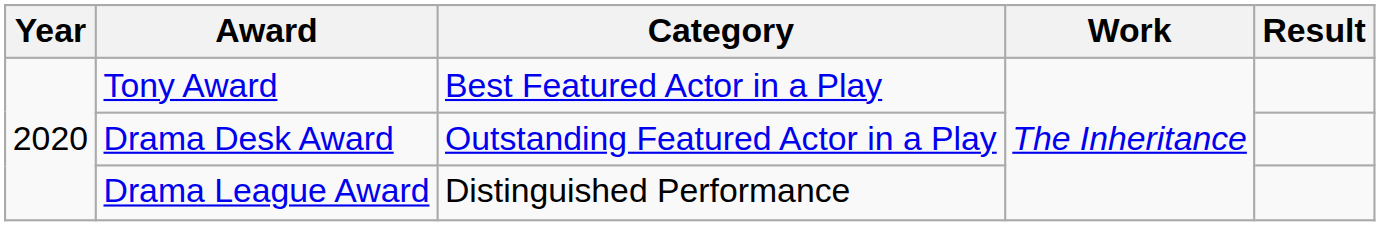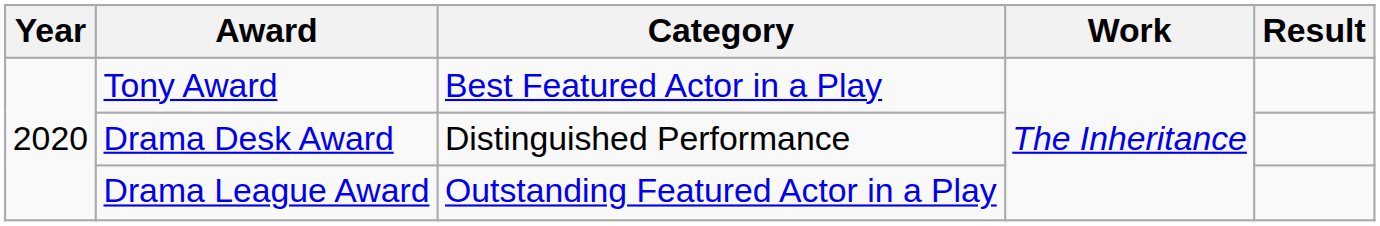Drama Desk Award | Category: Outstanding Featured Actor in a Play -> Distinguished Performance
Drama League Award | Category: Distinguished Performance -> Outstanding Featured Actor in a Play
